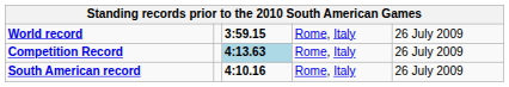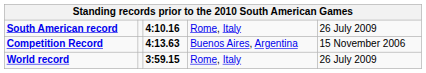rows swapped: World record <-> South American record
Competition Record | column 3: lightblue background -> no background
Competition Record | column 4: Rome, Italy -> Buenos Aires, Argentina
Competition Record | column 5: 26 July 2009 -> 15 November 2006
